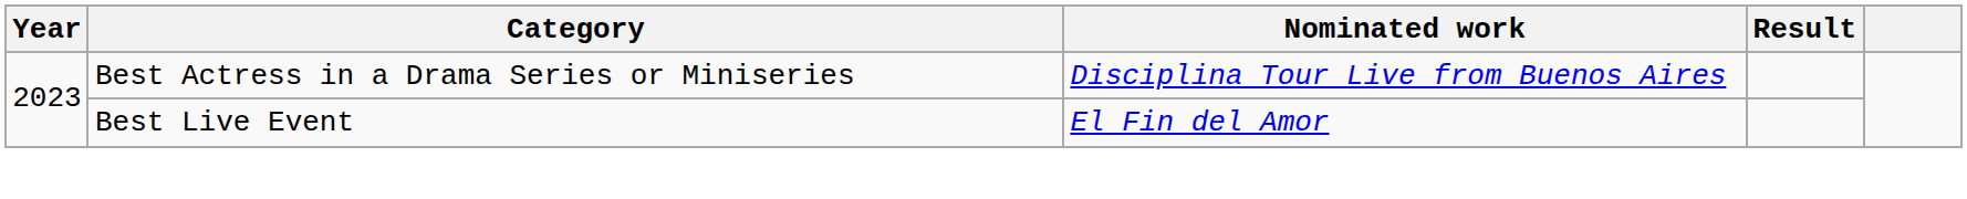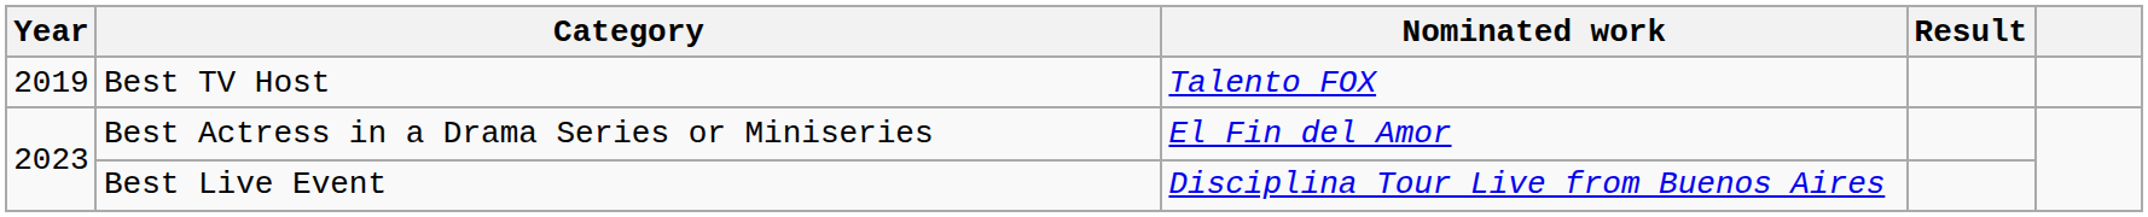+ row: 2019 | Best TV Host | Talento FOX
Best Actress in a Drama Series or Miniseries | Nominated work: Disciplina Tour Live from Buenos Aires -> El Fin del Amor
Best Live Event | Nominated work: El Fin del Amor -> Disciplina Tour Live from Buenos Aires
